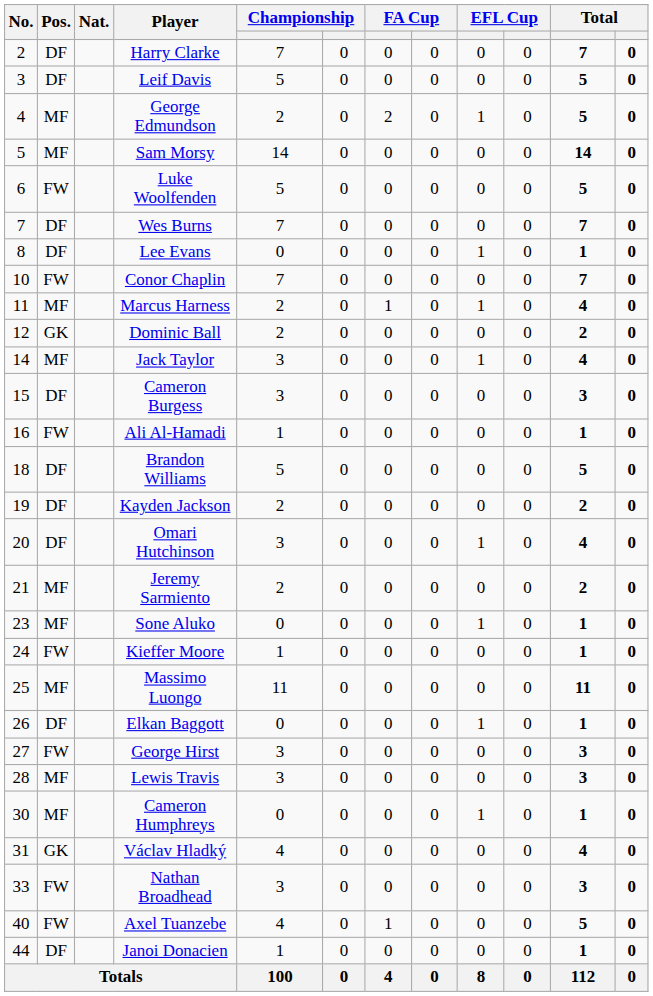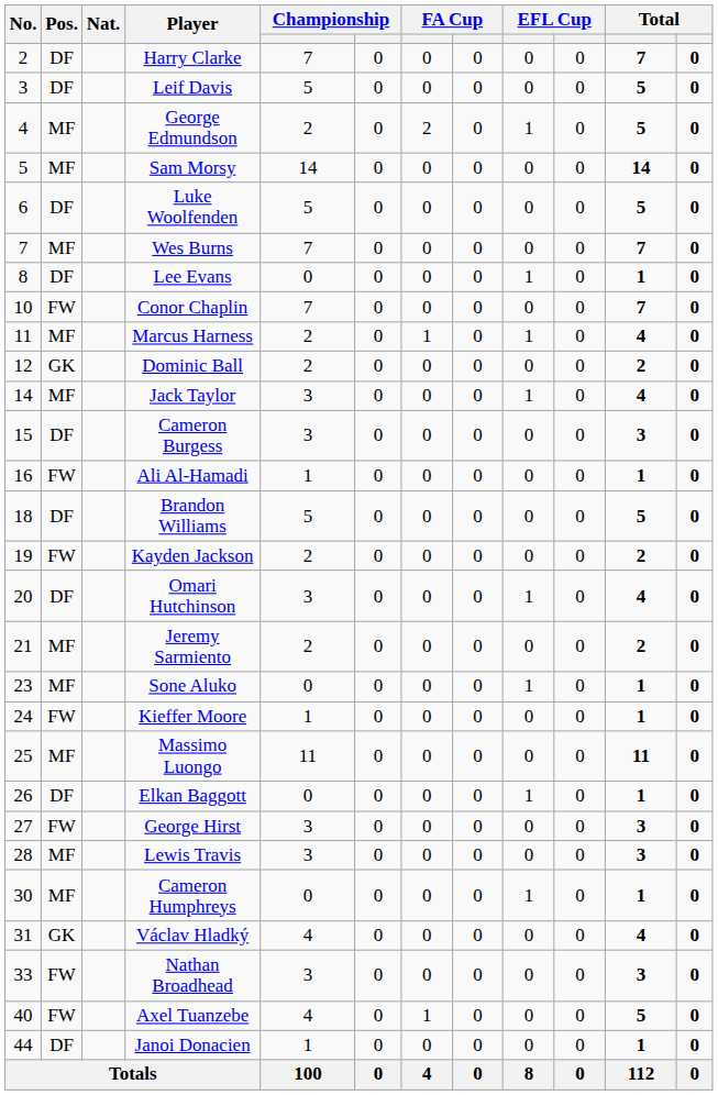Luke Woolfenden | Pos.: FW -> DF
Wes Burns | Pos.: DF -> MF
Kayden Jackson | Pos.: DF -> FW
